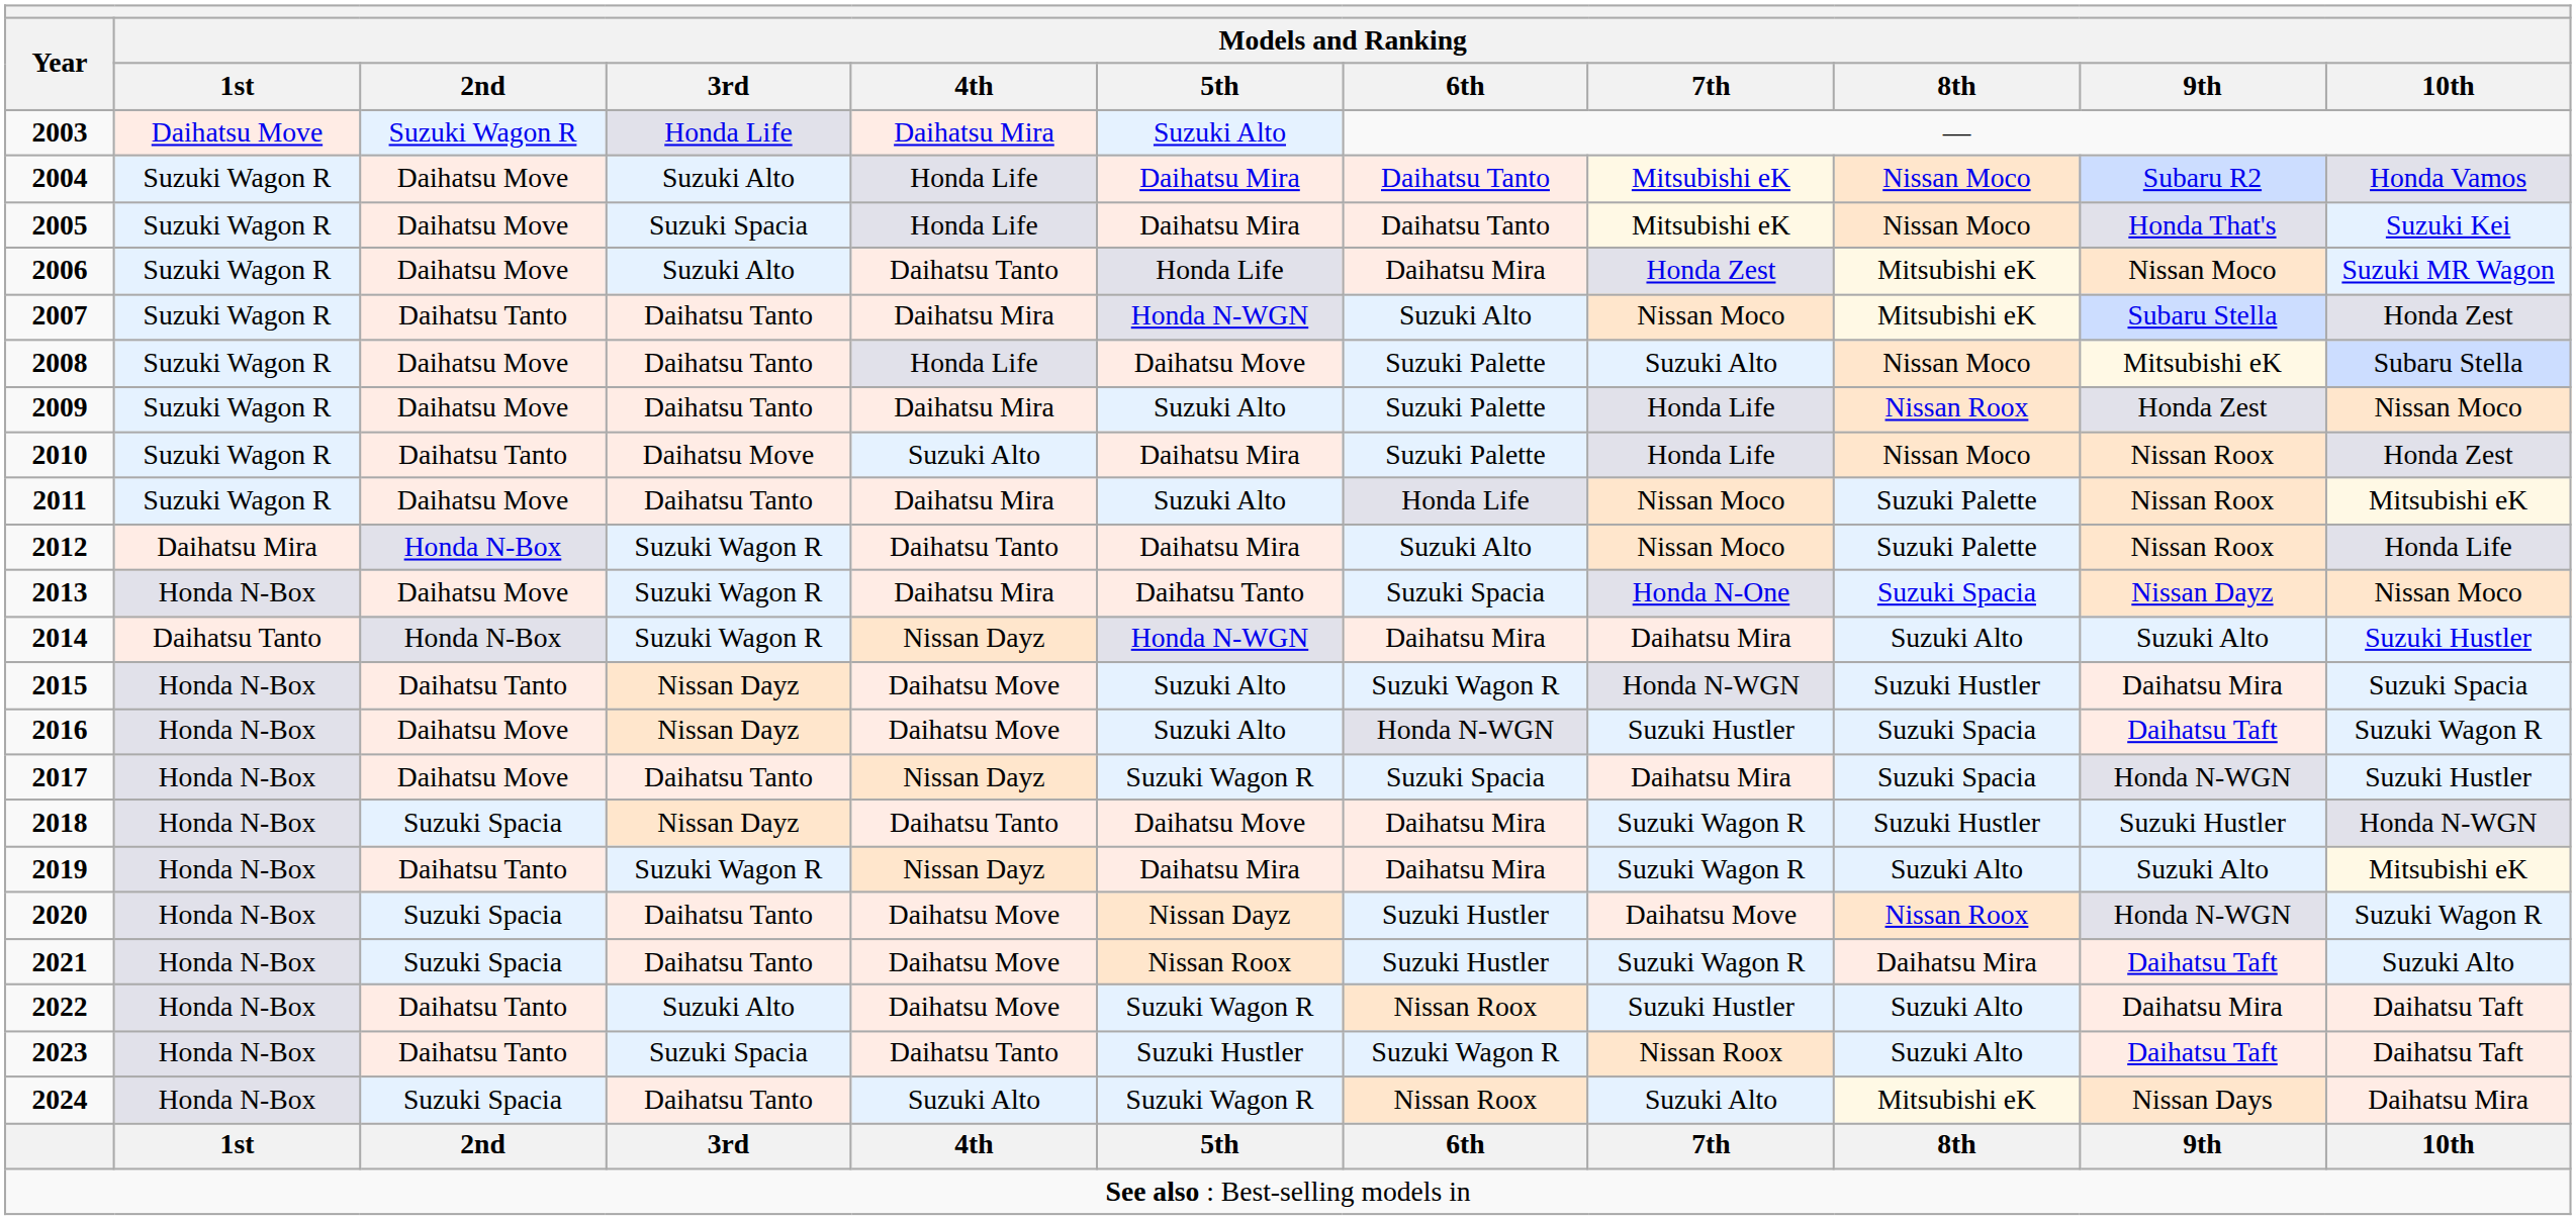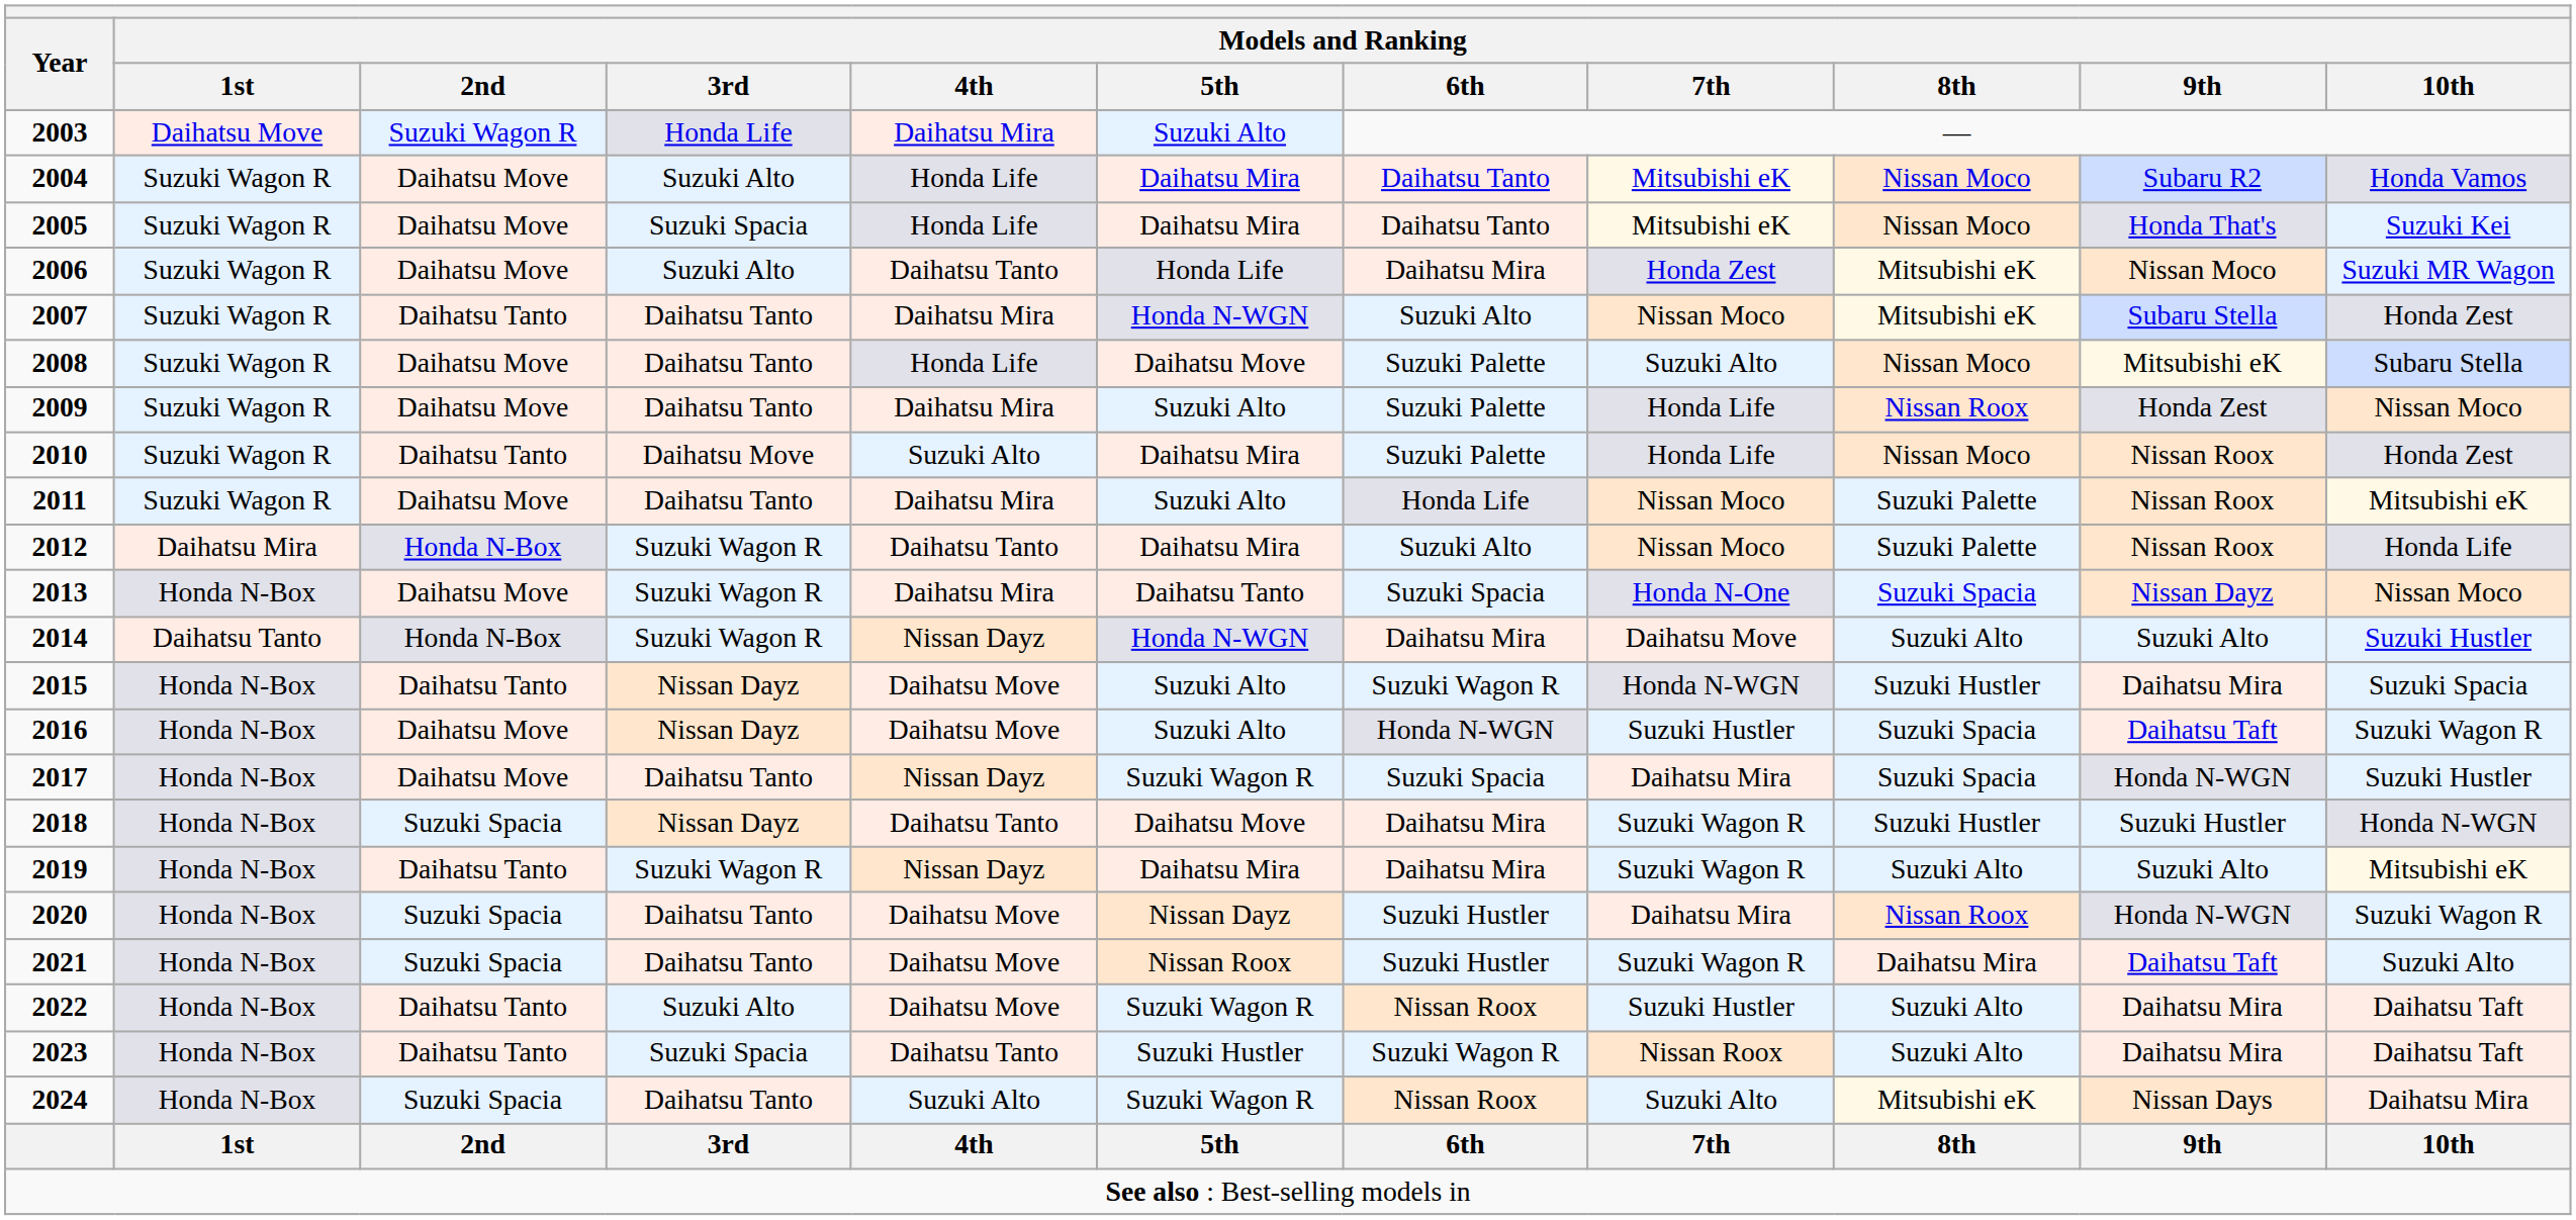2014 | Models and Ranking / 7th: Daihatsu Mira -> Daihatsu Move
2020 | Models and Ranking / 7th: Daihatsu Move -> Daihatsu Mira
2023 | Models and Ranking / 9th: Daihatsu Taft -> Daihatsu Mira
